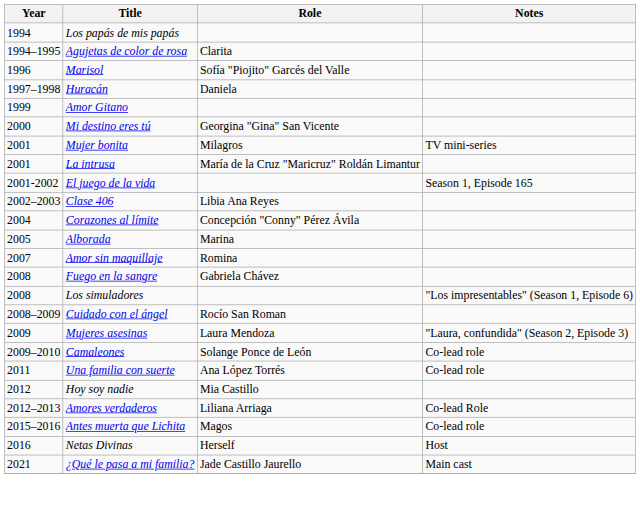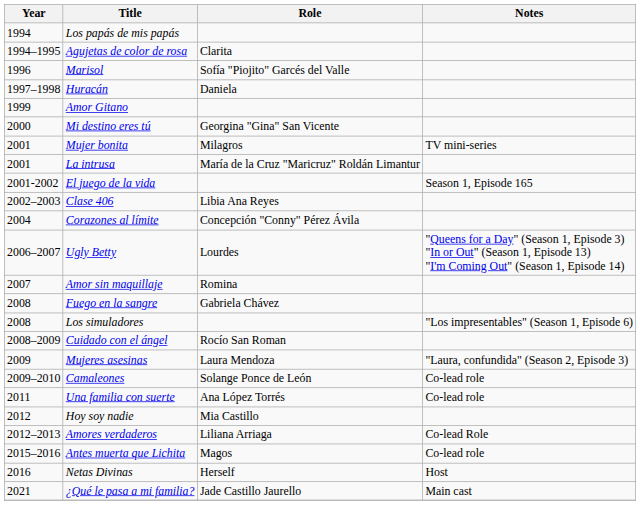- row: 2005 | Alborada | Marina
+ row: 2006–2007 | Ugly Betty | Lourdes | "Queens for a Day" (Season 1, Episode 3) "In or Out" (Season 1, Episode 13) "I'm Coming Out" (Season 1, Episode 14)
